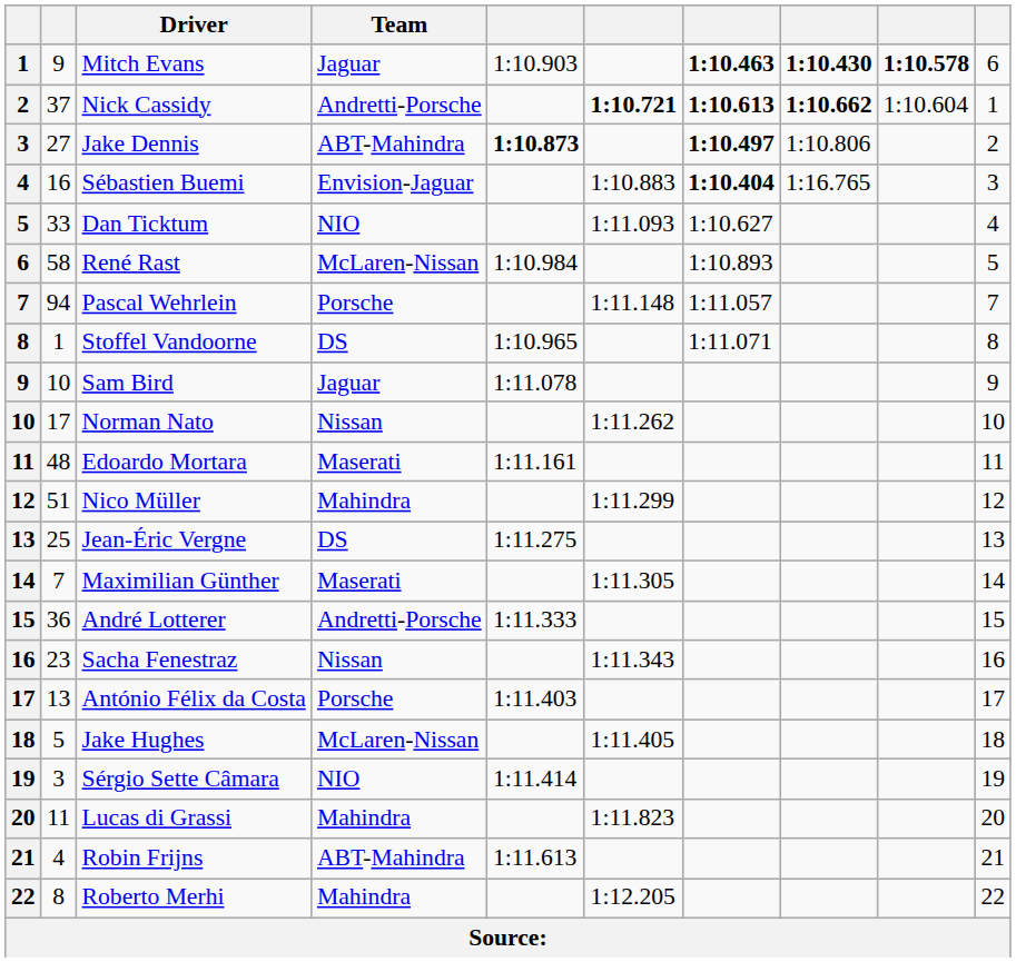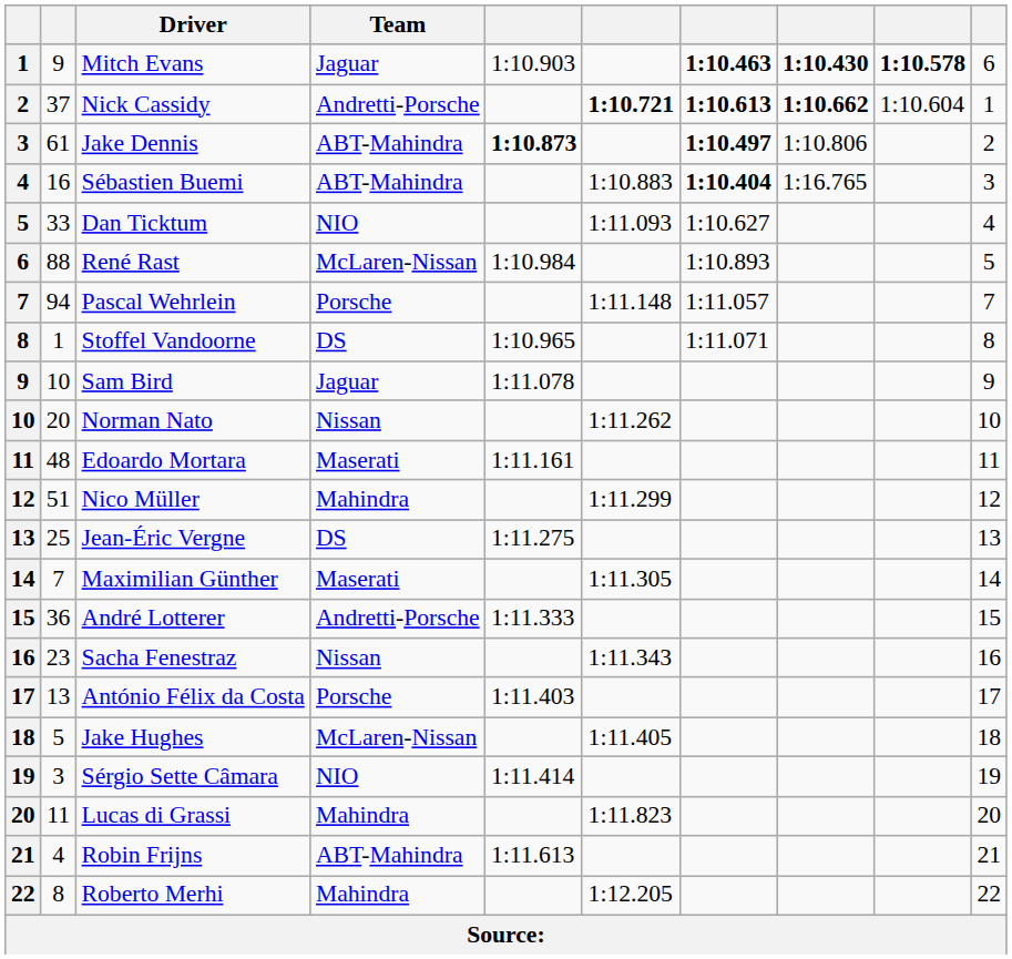Jake Dennis | column 2: 27 -> 61
Sébastien Buemi | Team: Envision-Jaguar -> ABT-Mahindra
René Rast | column 2: 58 -> 88
Norman Nato | column 2: 17 -> 20
